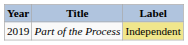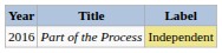Part of the Process | Year: 2019 -> 2016
